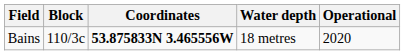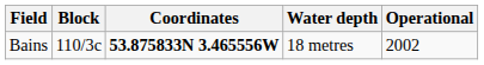Bains | Operational: 2020 -> 2002
